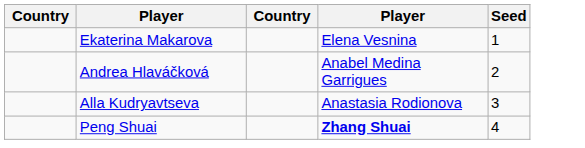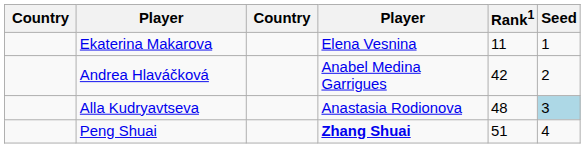+ column: Rank1 | 11 | 42 | 48 | 51
Alla Kudryavtseva | Seed: no background -> lightblue background
